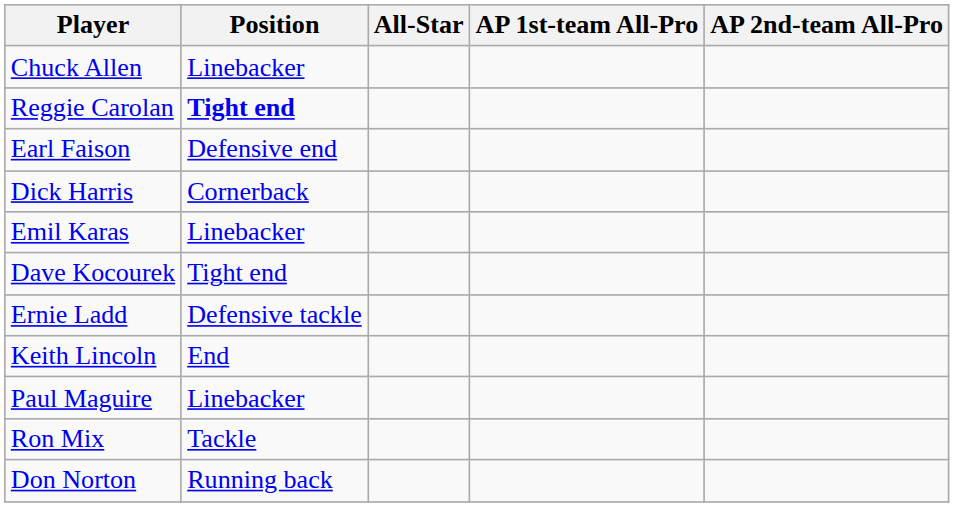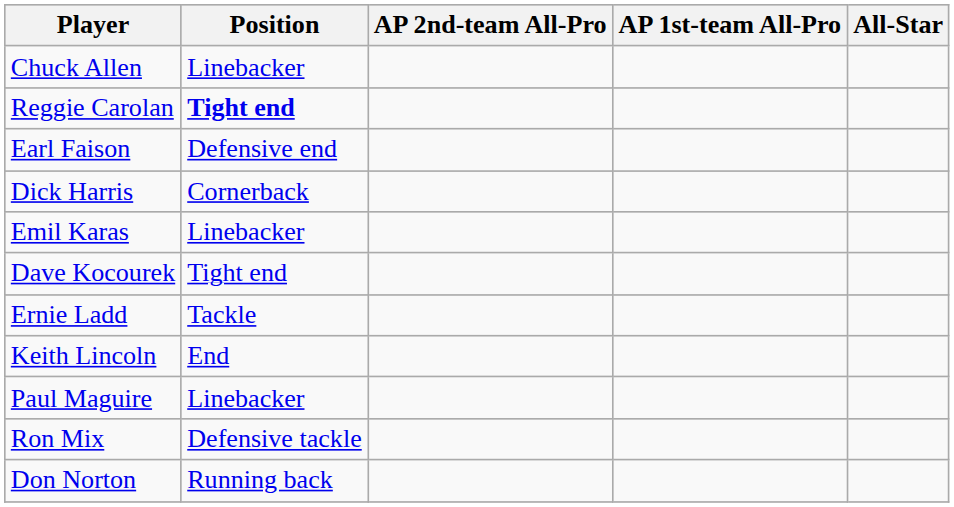columns swapped: All-Star <-> AP 2nd-team All-Pro
Ernie Ladd | Position: Defensive tackle -> Tackle
Ron Mix | Position: Tackle -> Defensive tackle
